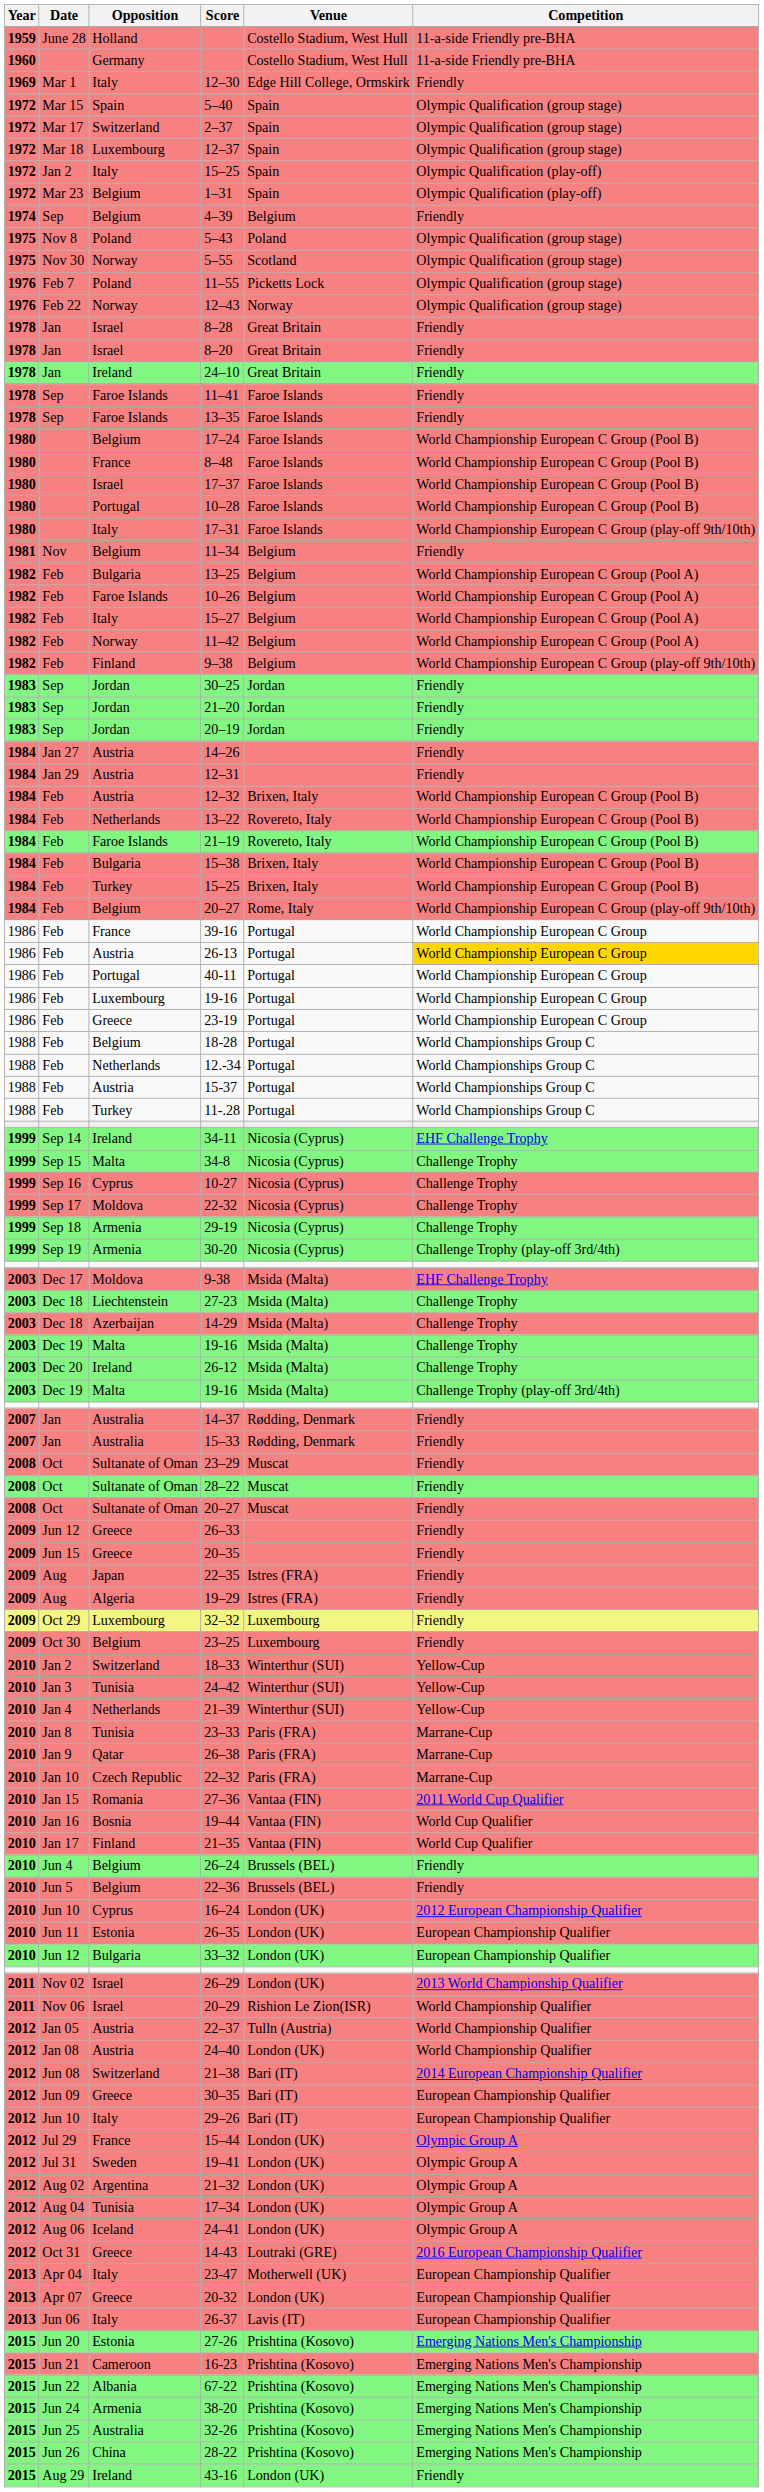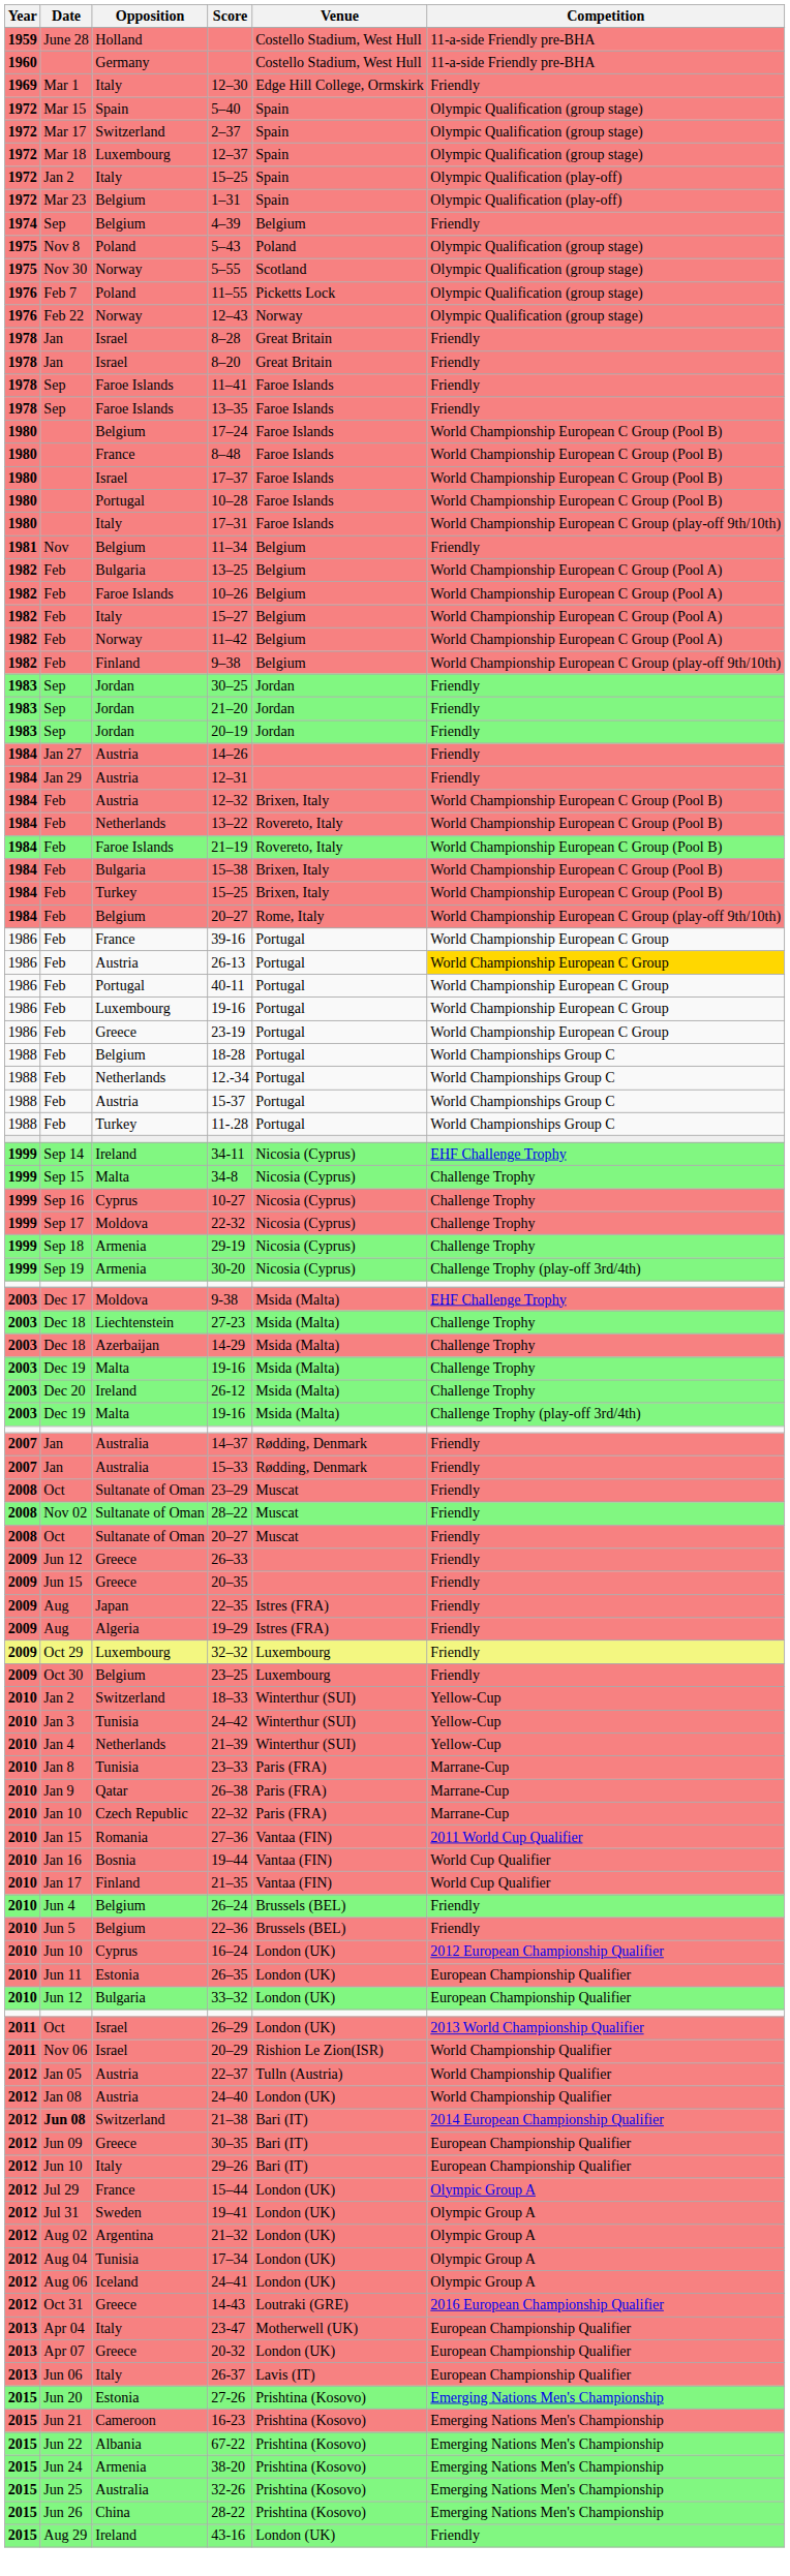- row: 1978 | Jan | Ireland | 24–10 | Great Britain | Friendly
28–22 | Date: Oct -> Nov 02
26–29 | Date: Nov 02 -> Oct
21–38 | Date: normal -> bold
